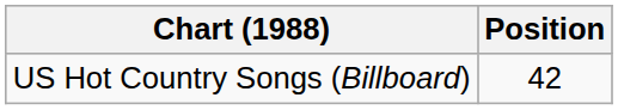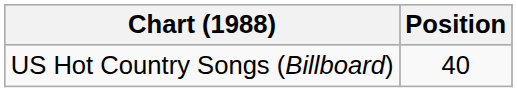US Hot Country Songs (Billboard) | Position: 42 -> 40
